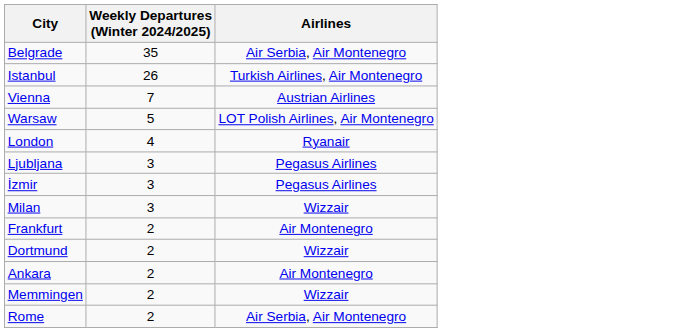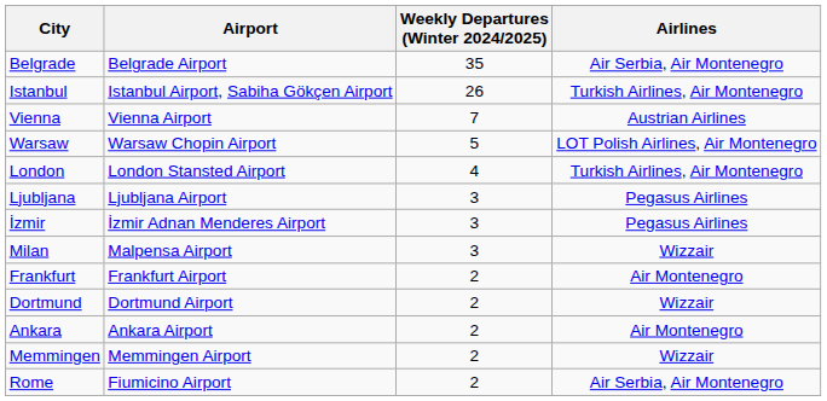+ column: Airport | Belgrade Airport | Istanbul Airport, Sabiha Gökçen Airport | Vienna Airport | Warsaw Chopin Airport | London Stansted Airport | Ljubljana Airport | İzmir Adnan Menderes Airport | Malpensa Airport | Frankfurt Airport | Dortmund Airport | Ankara Airport | Memmingen Airport | Fiumicino Airport
London | Airlines: Ryanair -> Turkish Airlines, Air Montenegro
